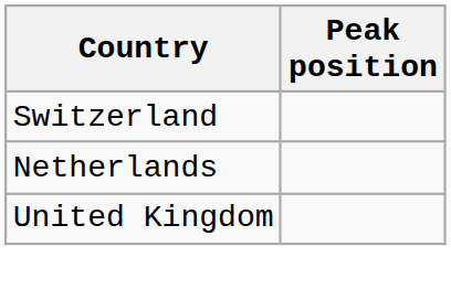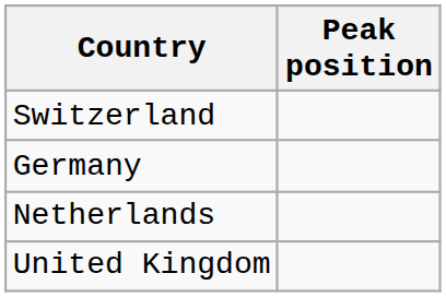+ row: Germany
